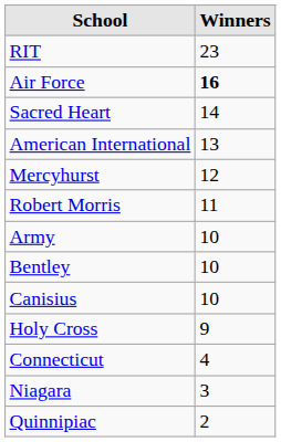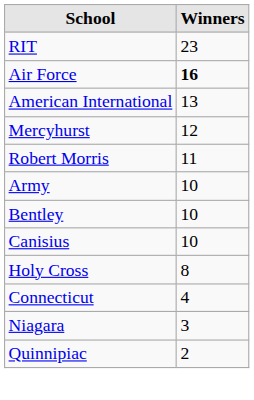- row: Sacred Heart | 14
Holy Cross | Winners: 9 -> 8
